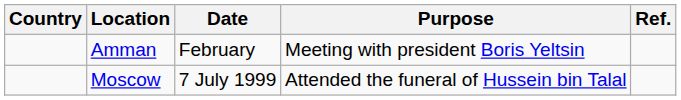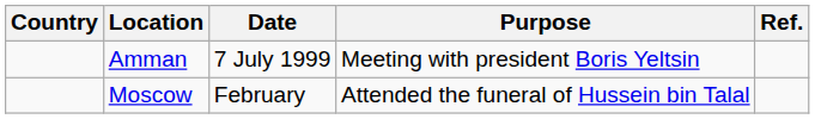Amman | Date: February -> 7 July 1999
Moscow | Date: 7 July 1999 -> February
